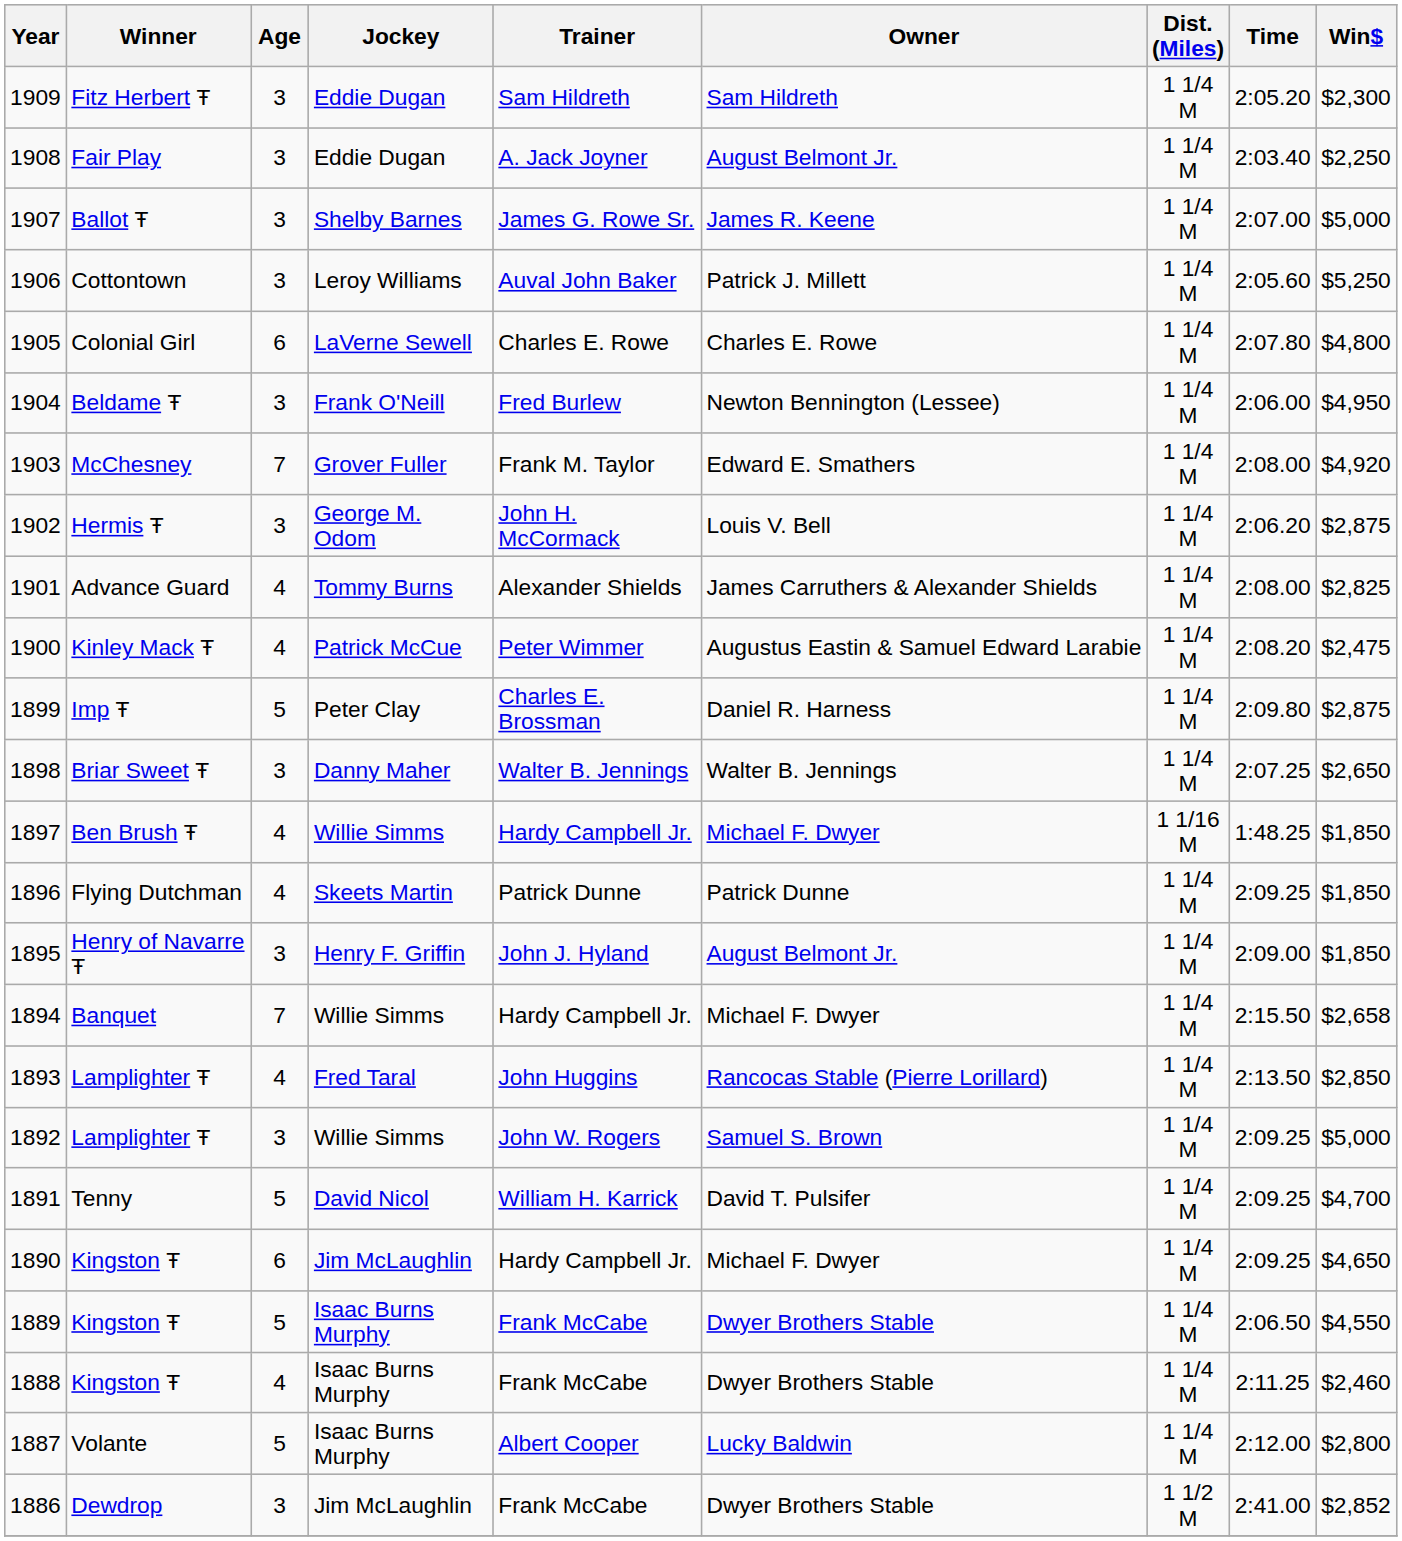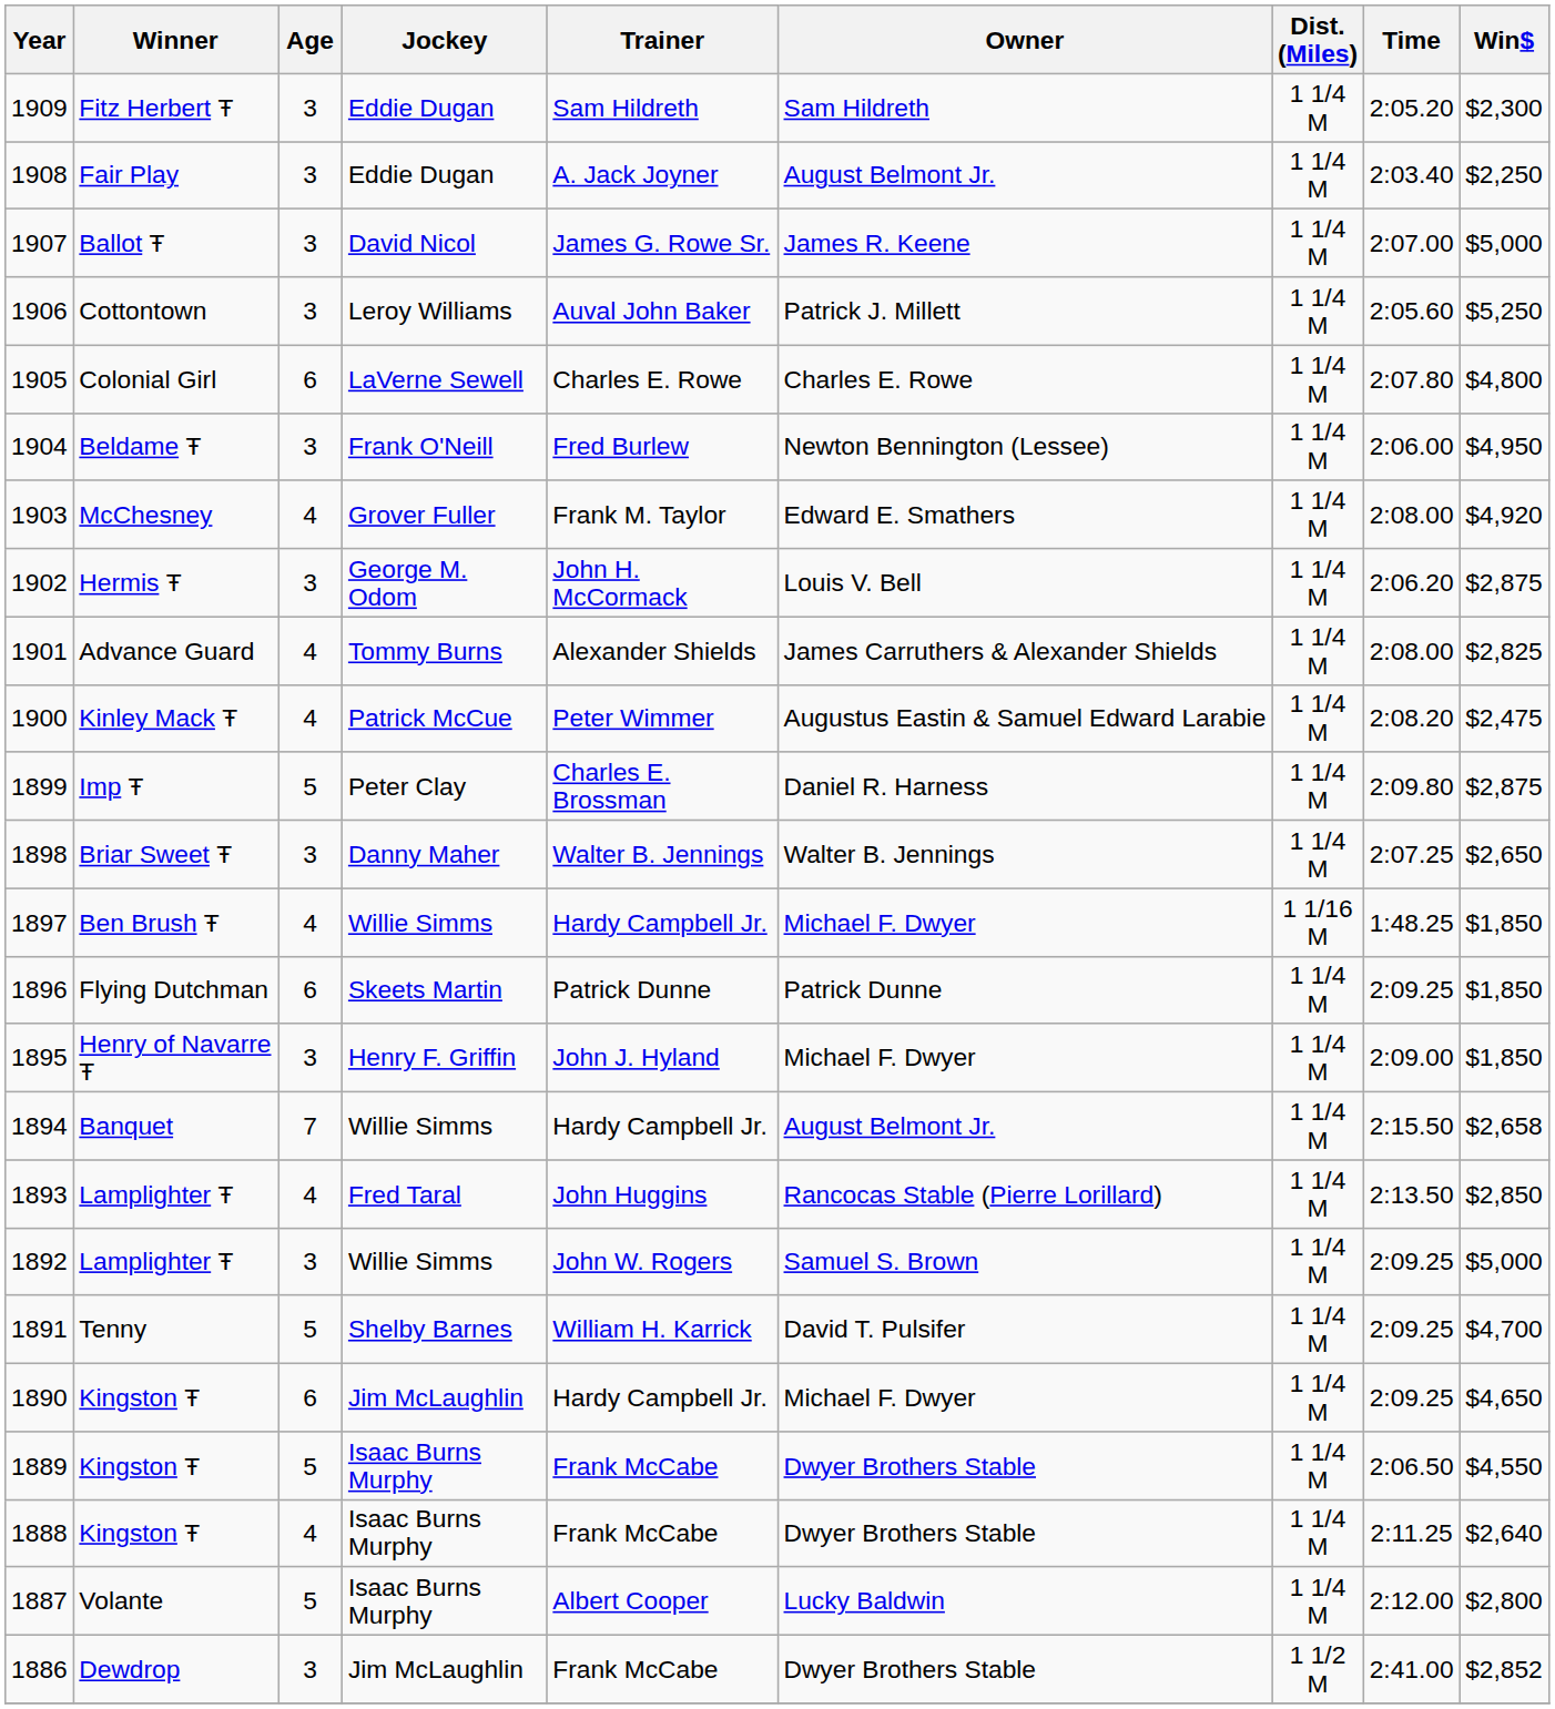1907 | Jockey: Shelby Barnes -> David Nicol
1903 | Age: 7 -> 4
1896 | Age: 4 -> 6
1895 | Owner: August Belmont Jr. -> Michael F. Dwyer
1894 | Owner: Michael F. Dwyer -> August Belmont Jr.
1891 | Jockey: David Nicol -> Shelby Barnes
1888 | Win$: $2,460 -> $2,640
